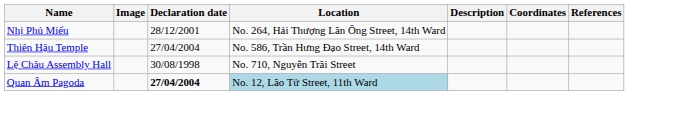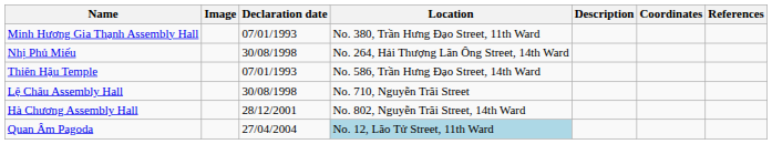+ row: Minh Hương Gia Thạnh Assembly Hall | 07/01/1993 | No. 380, Trần Hưng Đạo Street, 11th Ward
Nhị Phủ Miếu | Declaration date: 28/12/2001 -> 30/08/1998
Thiên Hậu Temple | Declaration date: 27/04/2004 -> 07/01/1993
+ row: Hà Chương Assembly Hall | 28/12/2001 | No. 802, Nguyễn Trãi Street, 14th Ward
Quan Âm Pagoda | Declaration date: bold -> normal
